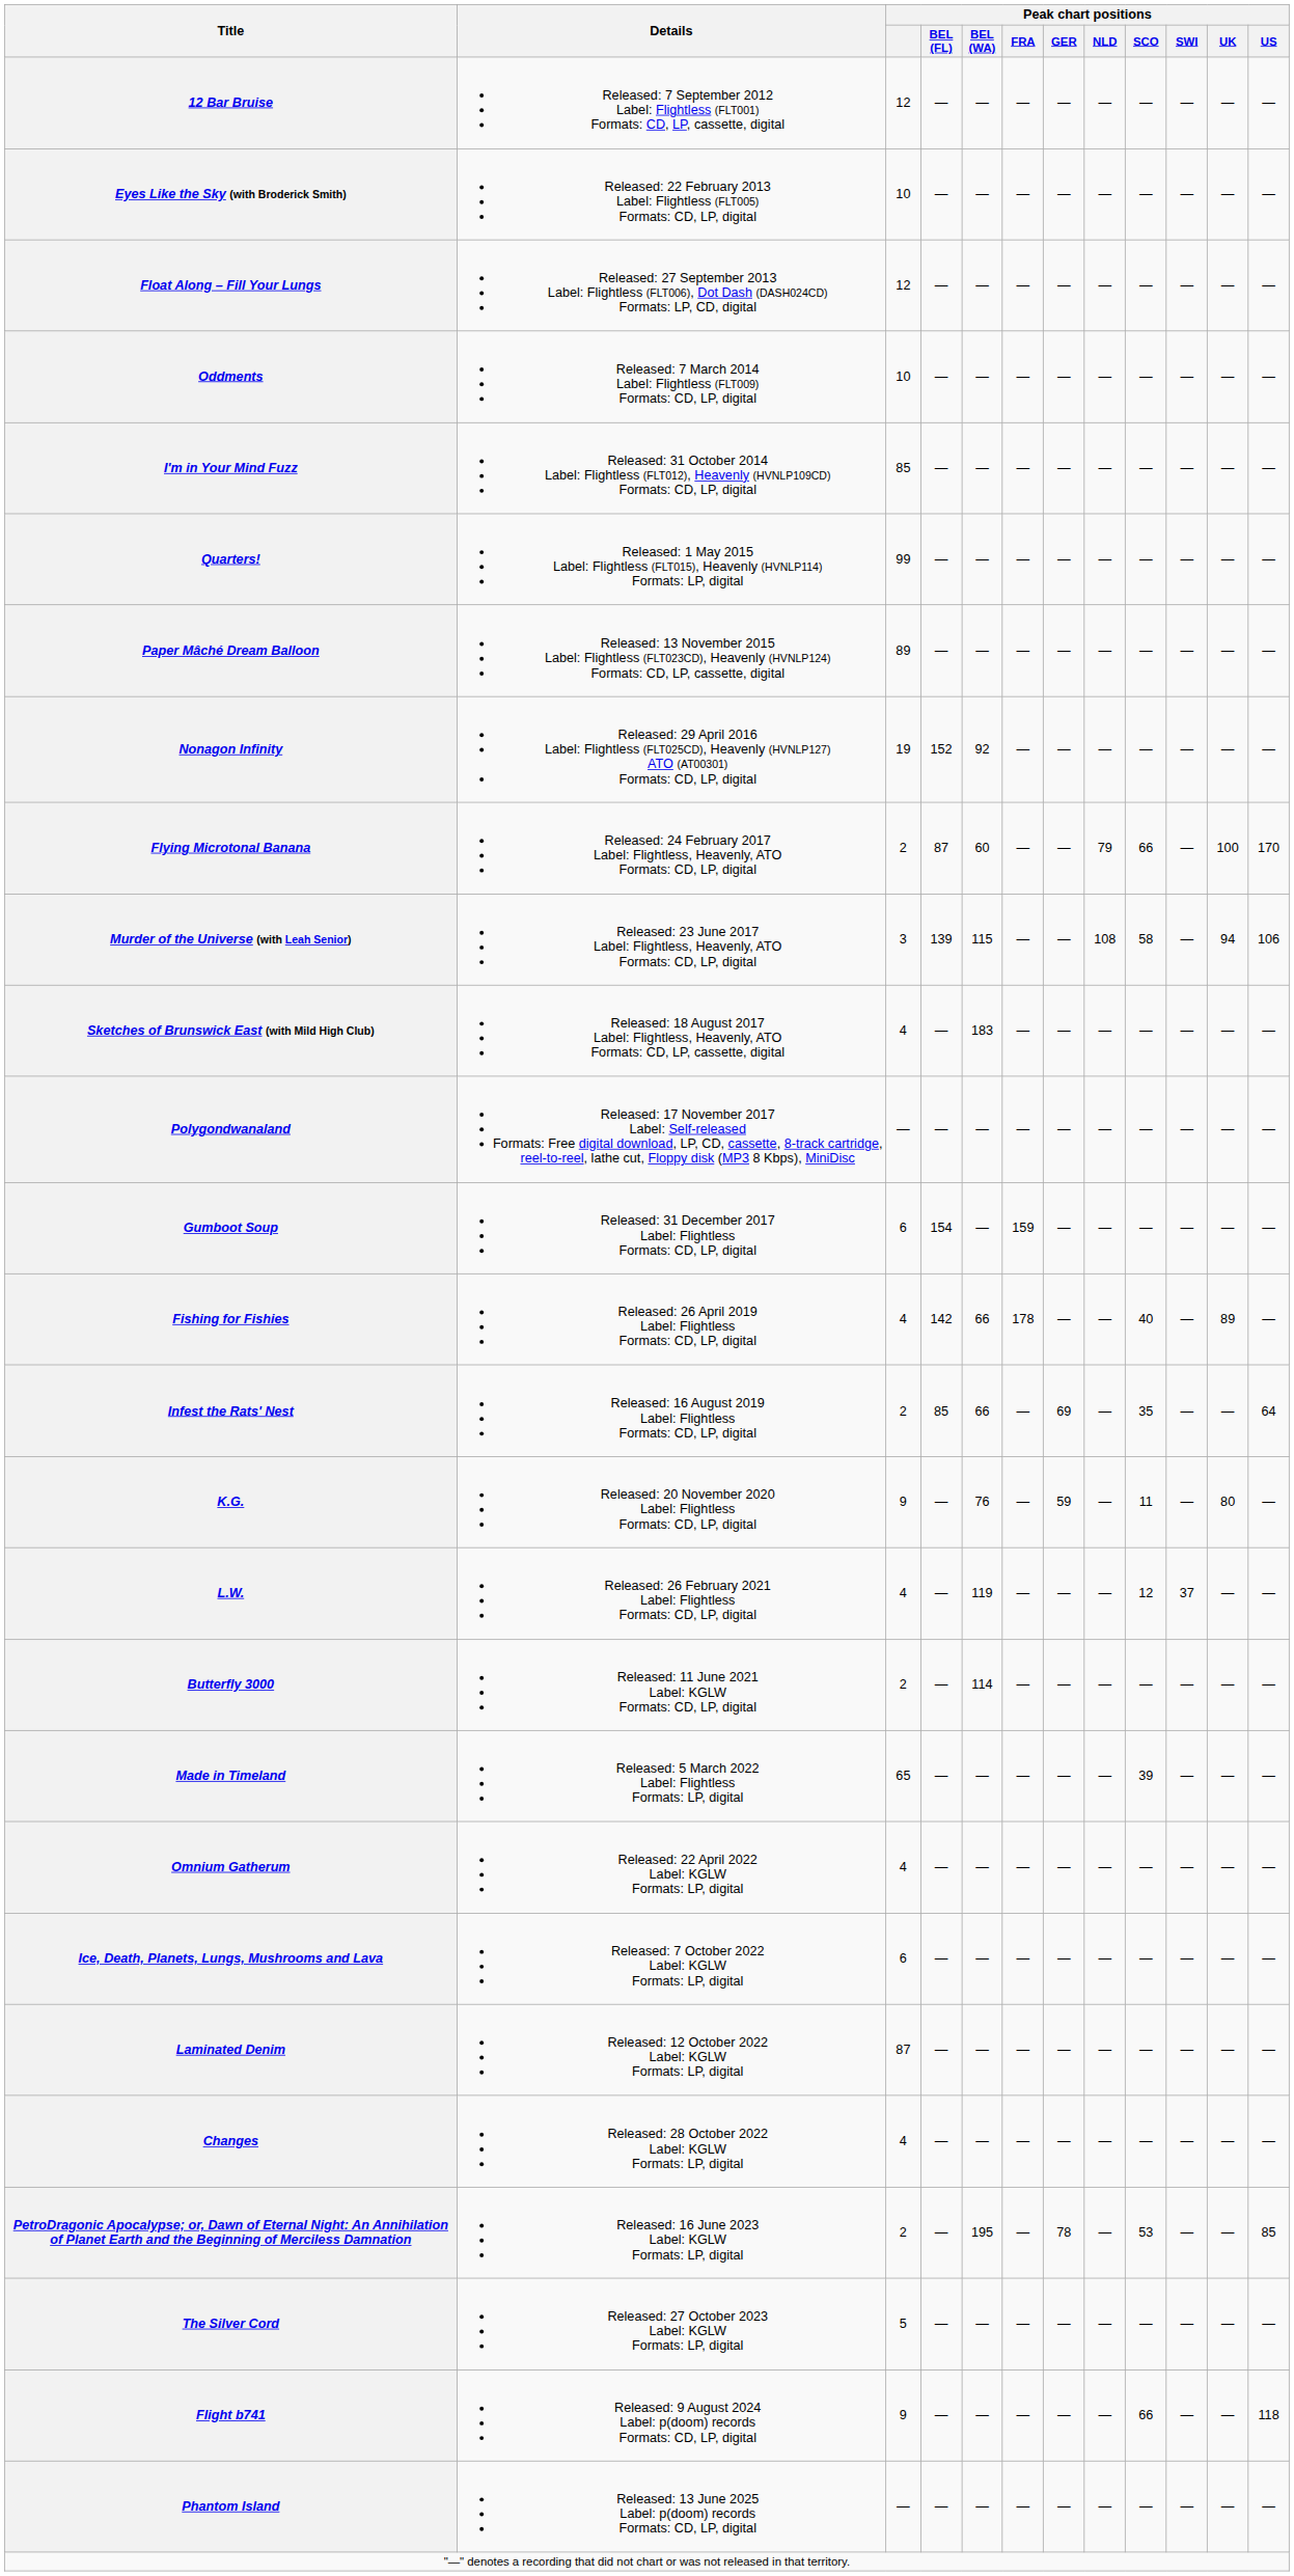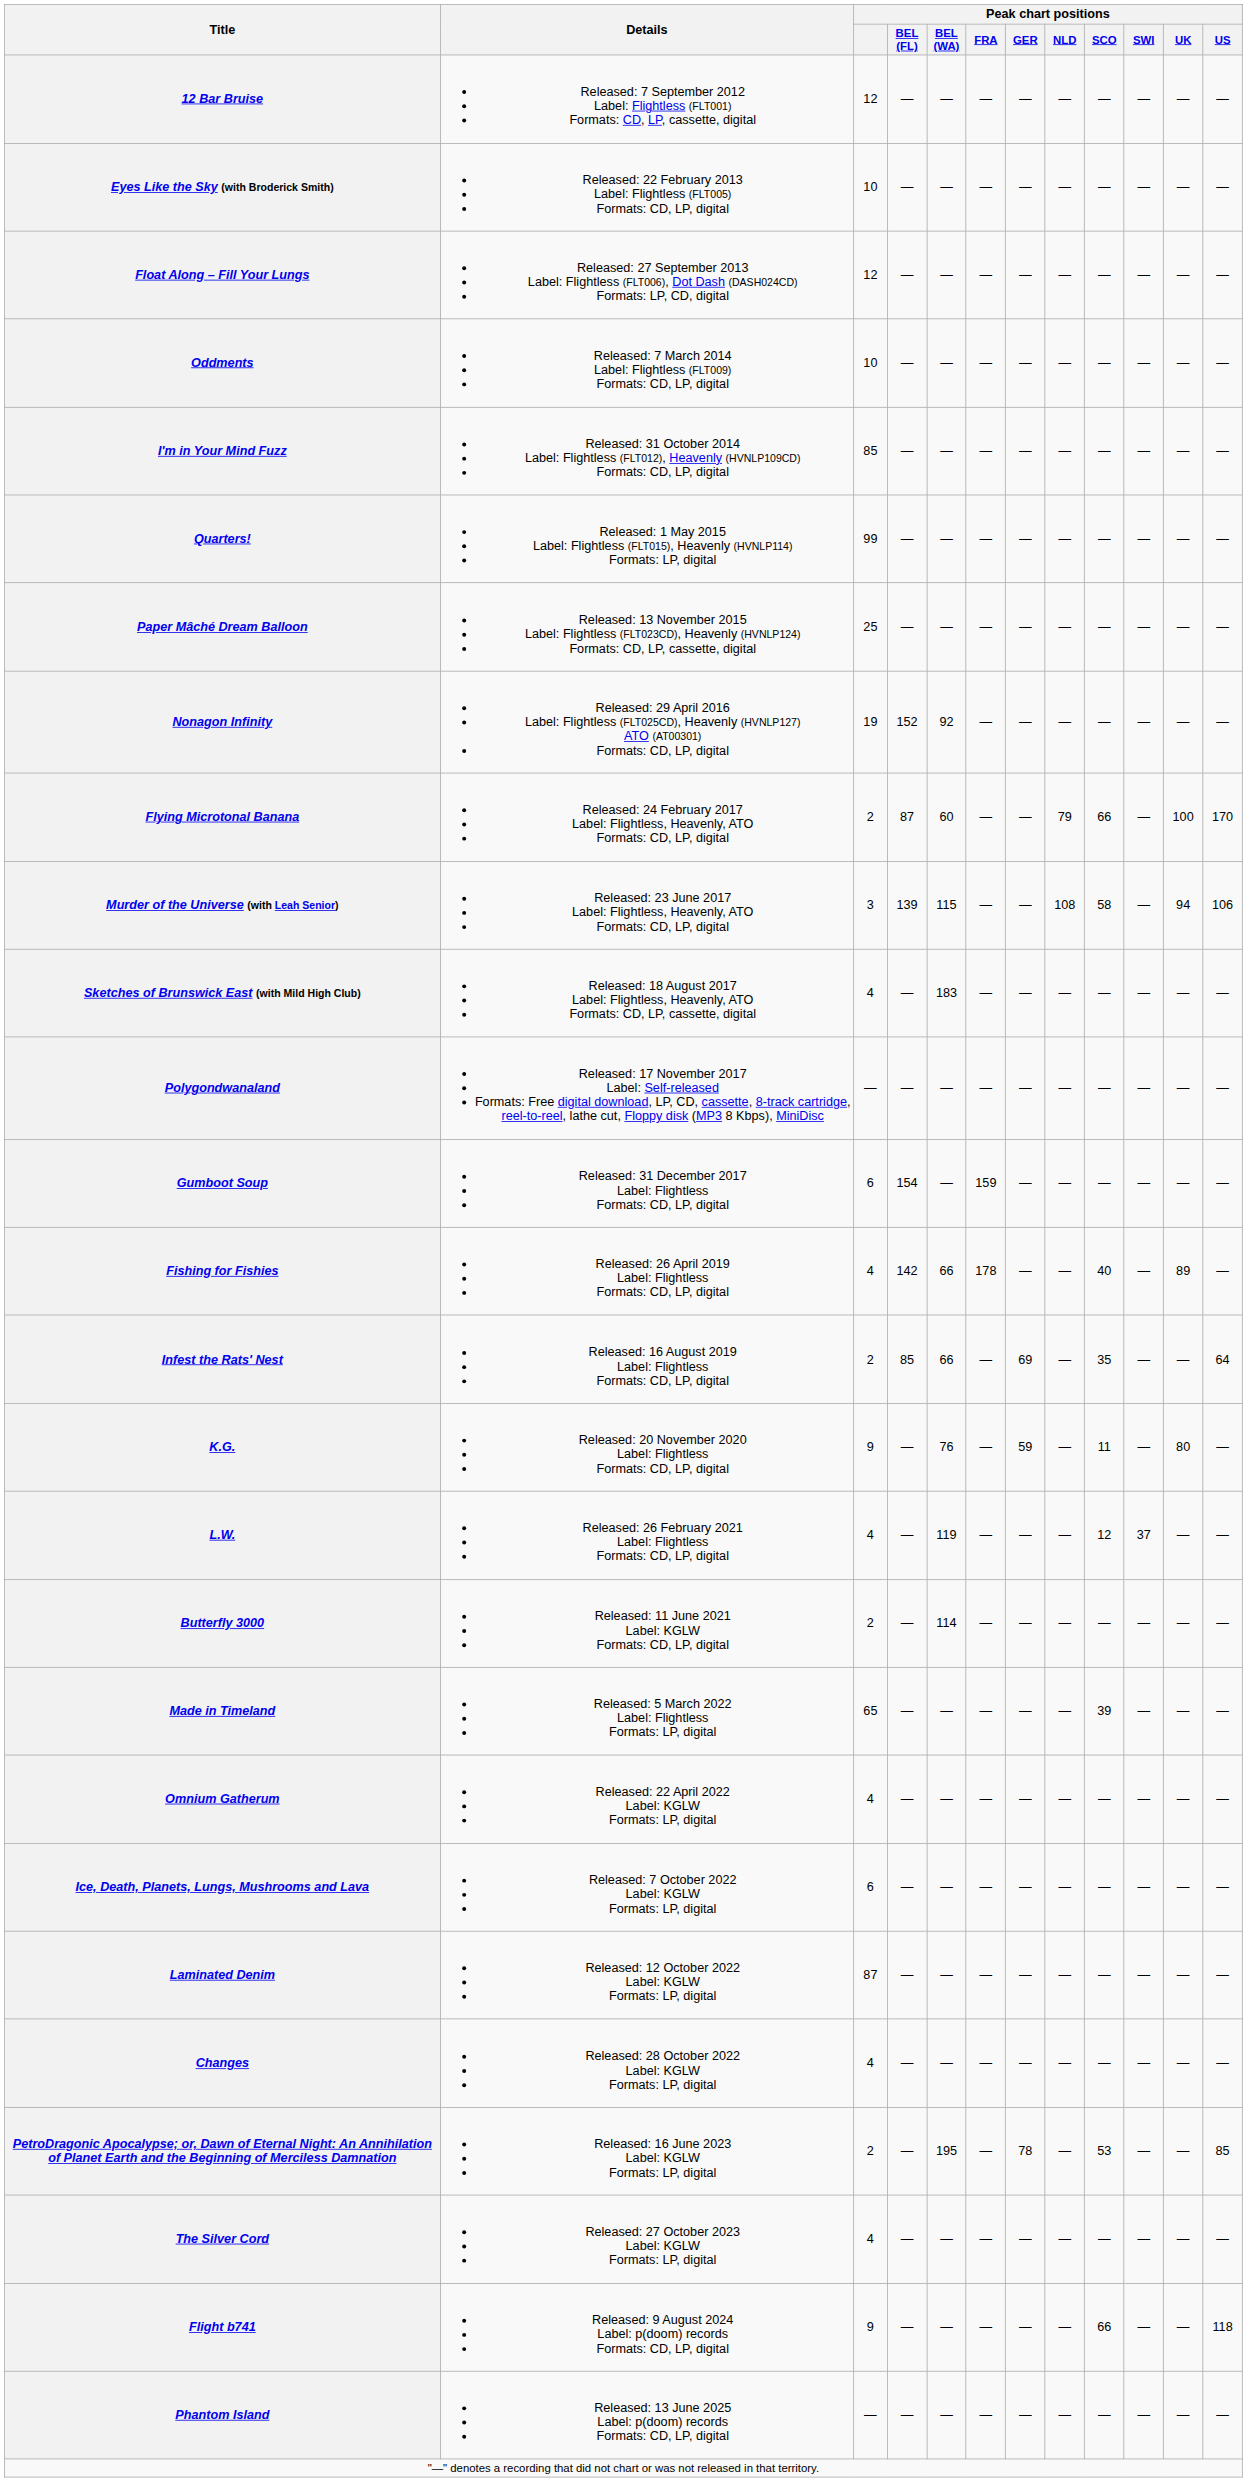Paper Mâché Dream Balloon | Peak chart positions: 89 -> 25
The Silver Cord | Peak chart positions: 5 -> 4
